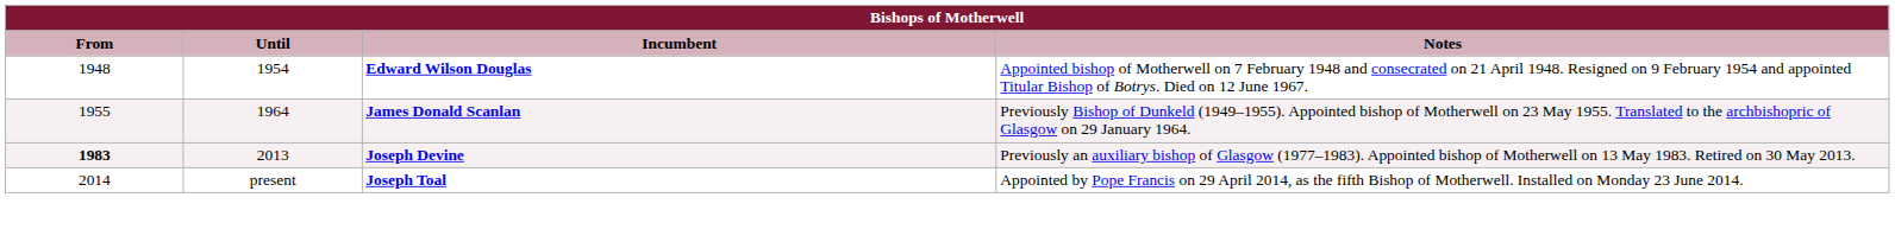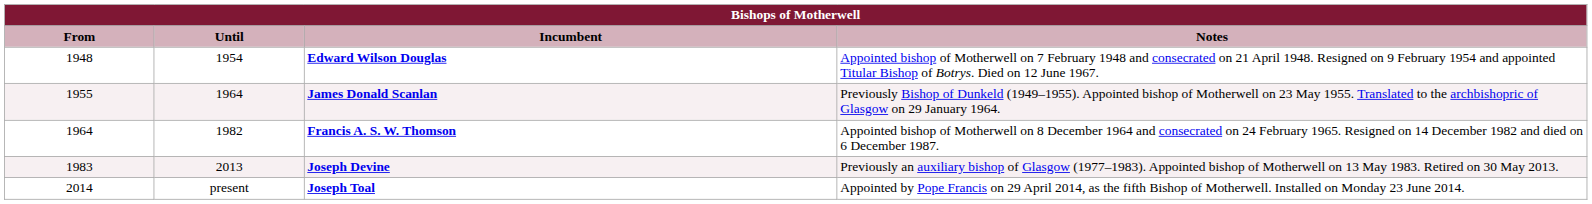+ row: 1964 | 1982 | Francis A. S. W. Thomson | Appointed bishop of Motherwell on 8 December 1964 and consecrated on 24 February 1965. Resigned on 14 December 1982 and died on 6 December 1987.
Joseph Devine | From: bold -> normal
